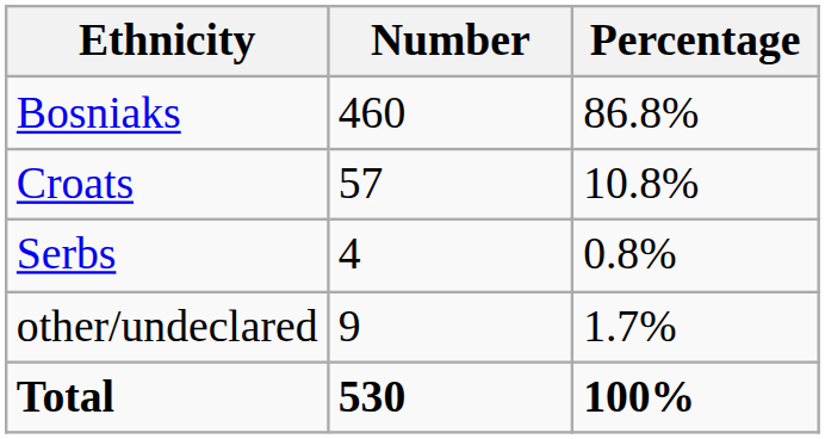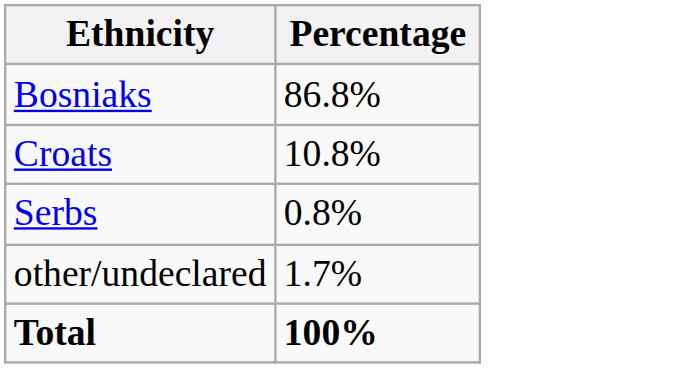- column: Number | 460 | 57 | 4 | 9 | 530
